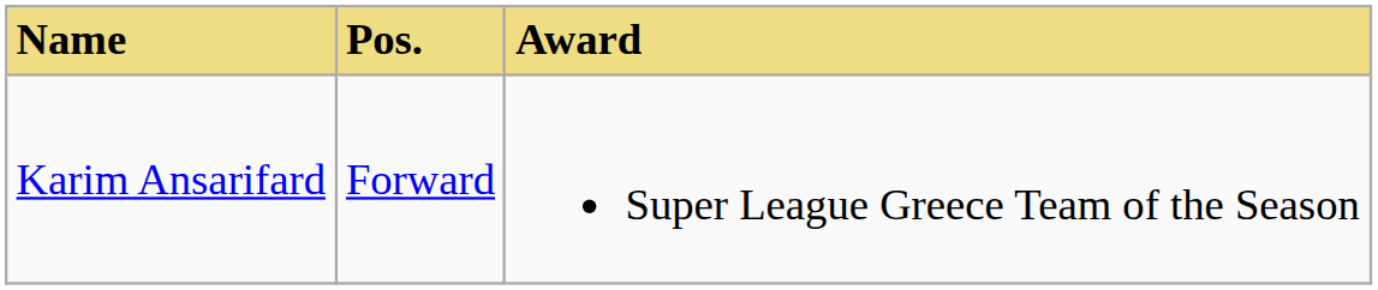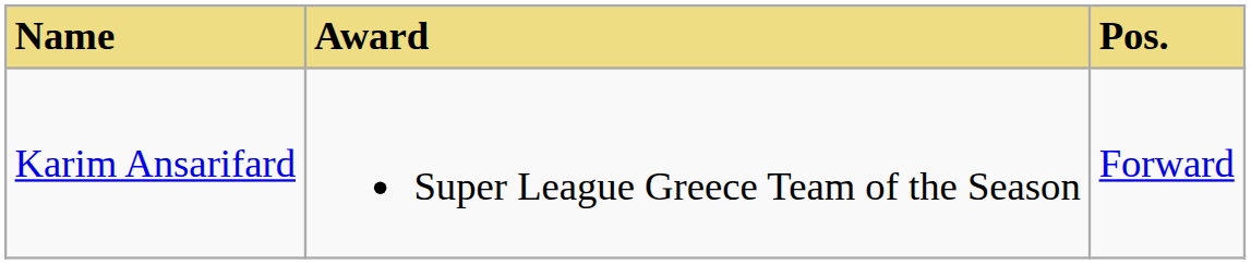columns swapped: Pos. <-> Award
